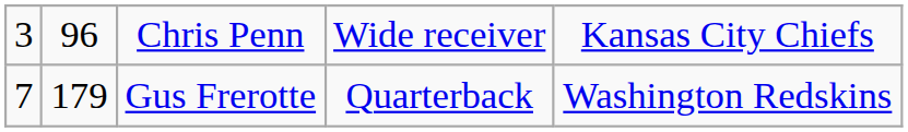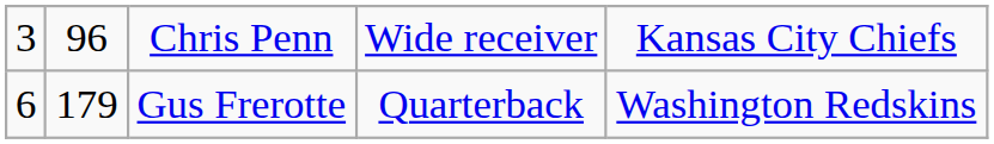Gus Frerotte | column 1: 7 -> 6
